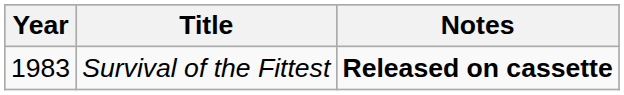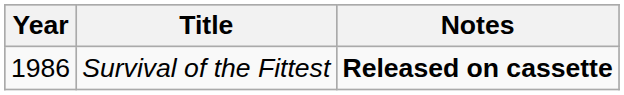Survival of the Fittest | Year: 1983 -> 1986
